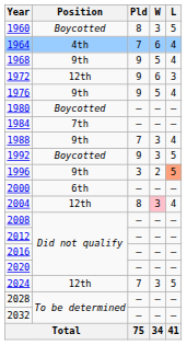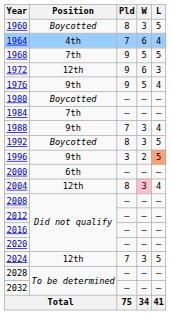1968 | Position: 9th -> 7th
1968 | L: 4 -> 5
1992 | Pld: 9 -> 8
